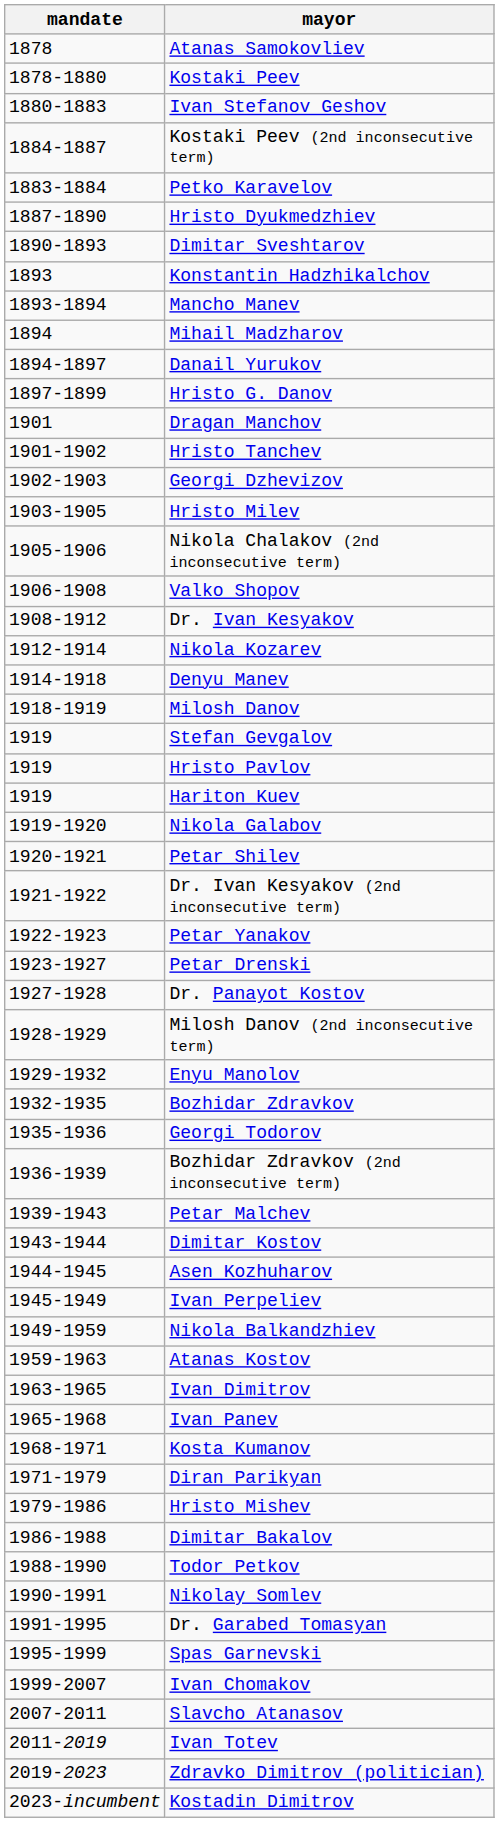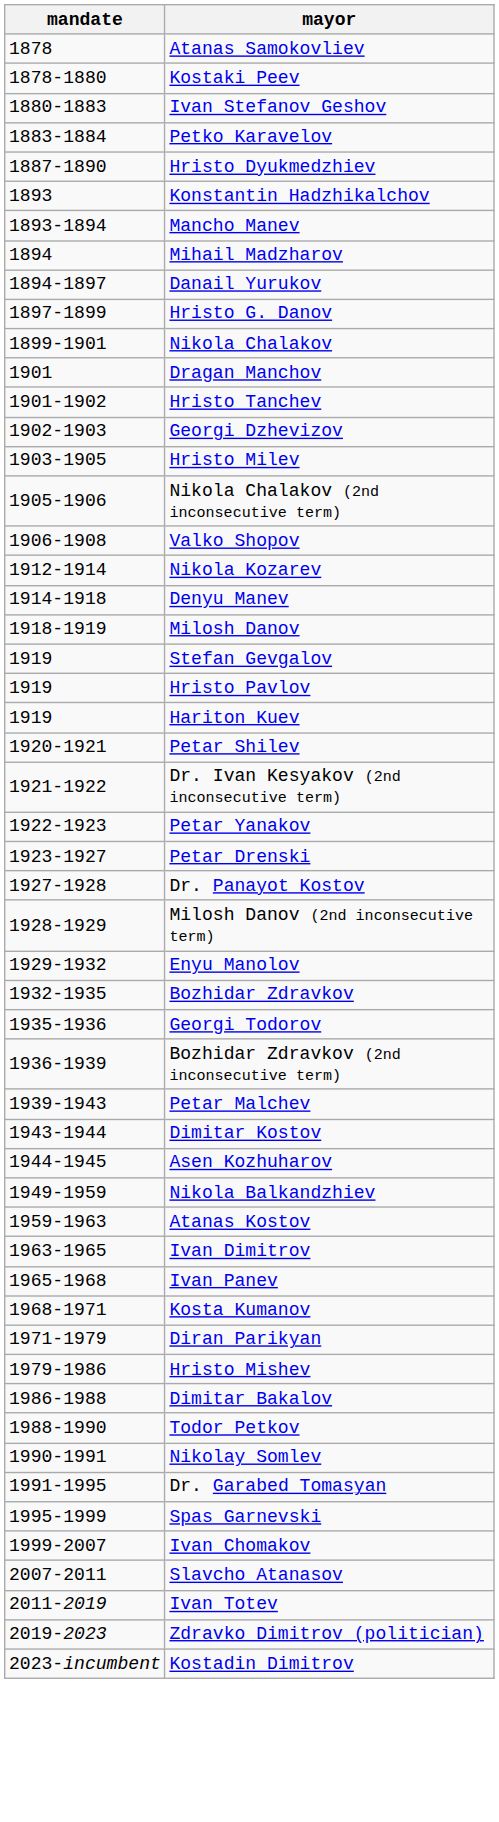- row: 1884-1887 | Kostaki Peev (2nd inconsecutive term)
- row: 1890-1893 | Dimitar Sveshtarov
+ row: 1899-1901 | Nikola Chalakov
- row: 1908-1912 | Dr. Ivan Kesyakov
- row: 1919-1920 | Nikola Galabov
- row: 1945-1949 | Ivan Perpeliev
